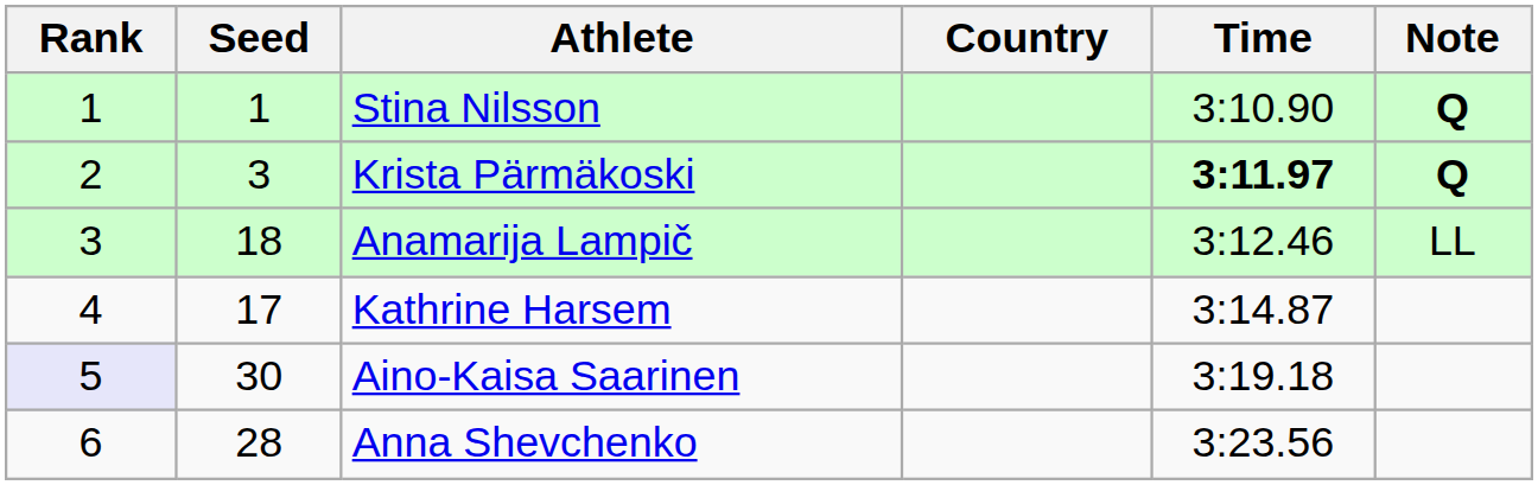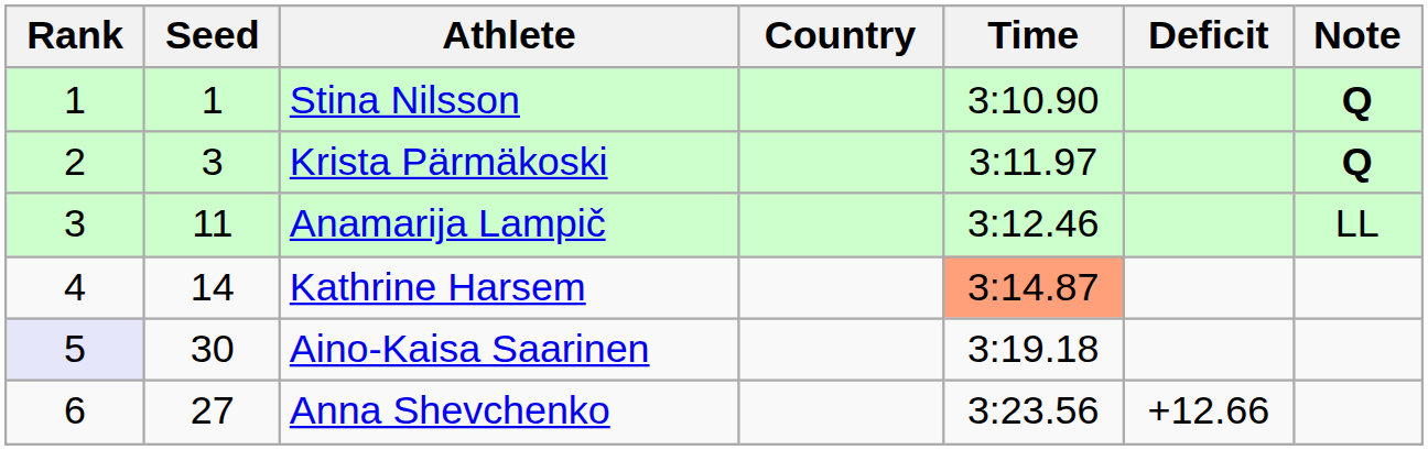+ column: Deficit | +12.66
Krista Pärmäkoski | Time: bold -> normal
Anamarija Lampič | Seed: 18 -> 11
Kathrine Harsem | Seed: 17 -> 14
Kathrine Harsem | Time: no background -> lightsalmon background
Anna Shevchenko | Seed: 28 -> 27
